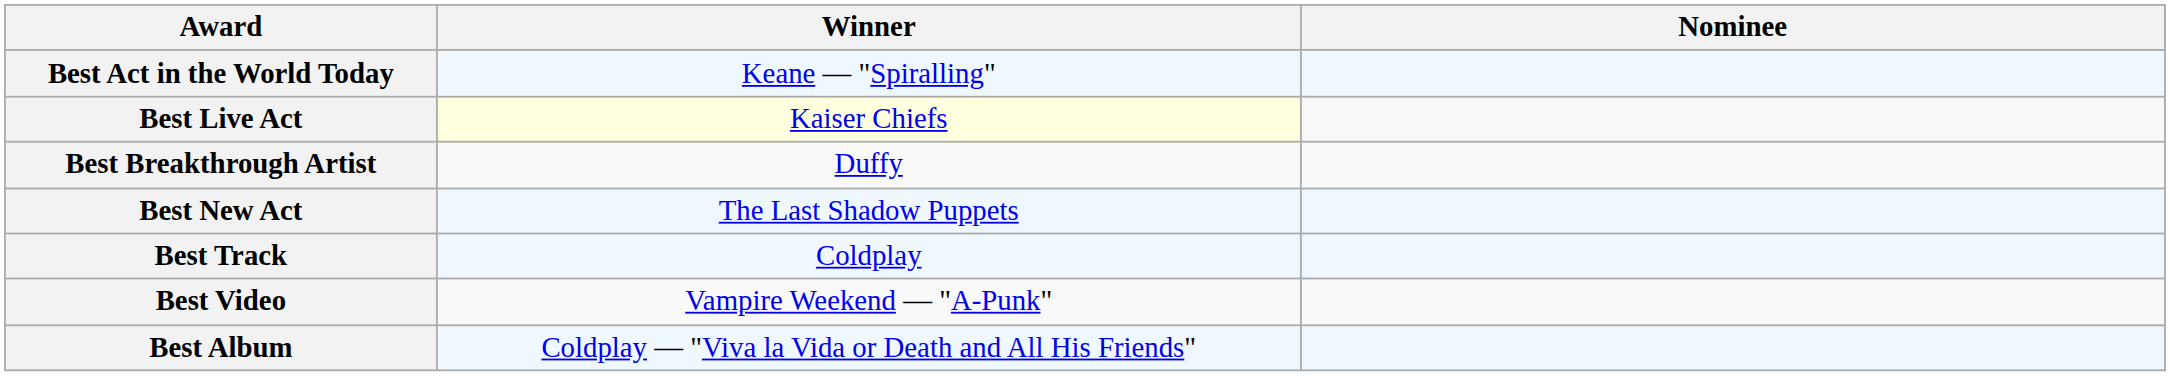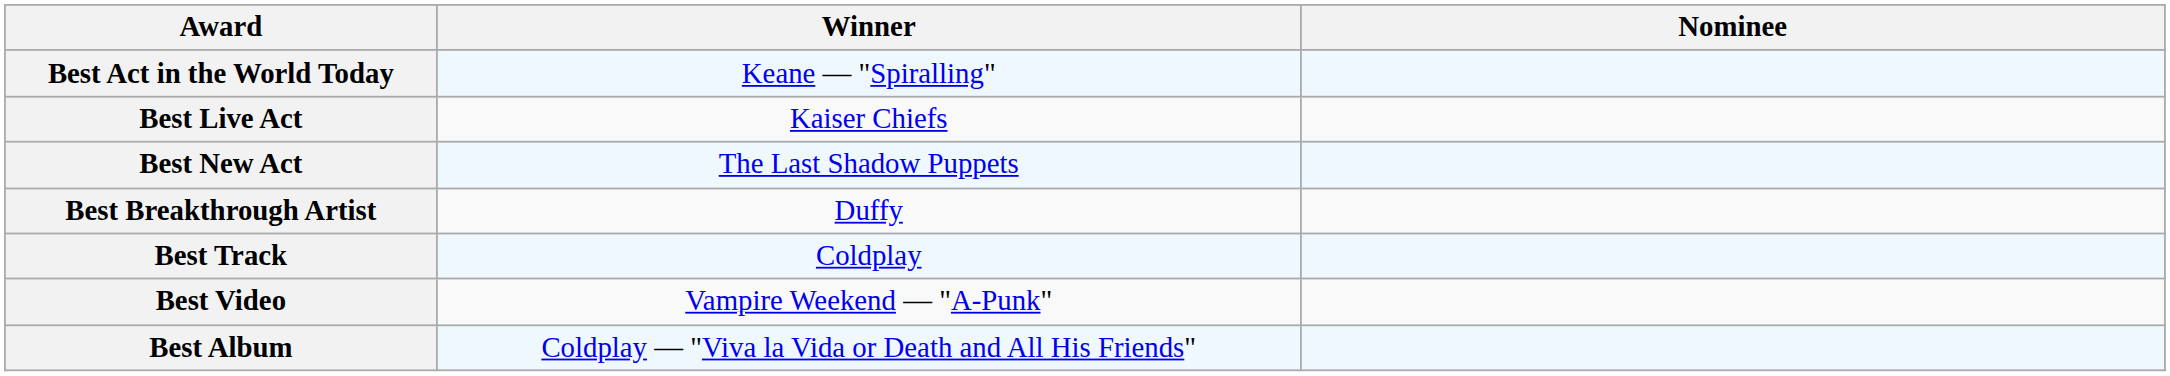Best Live Act | Winner: lightyellow background -> no background
rows swapped: Best New Act <-> Best Breakthrough Artist
